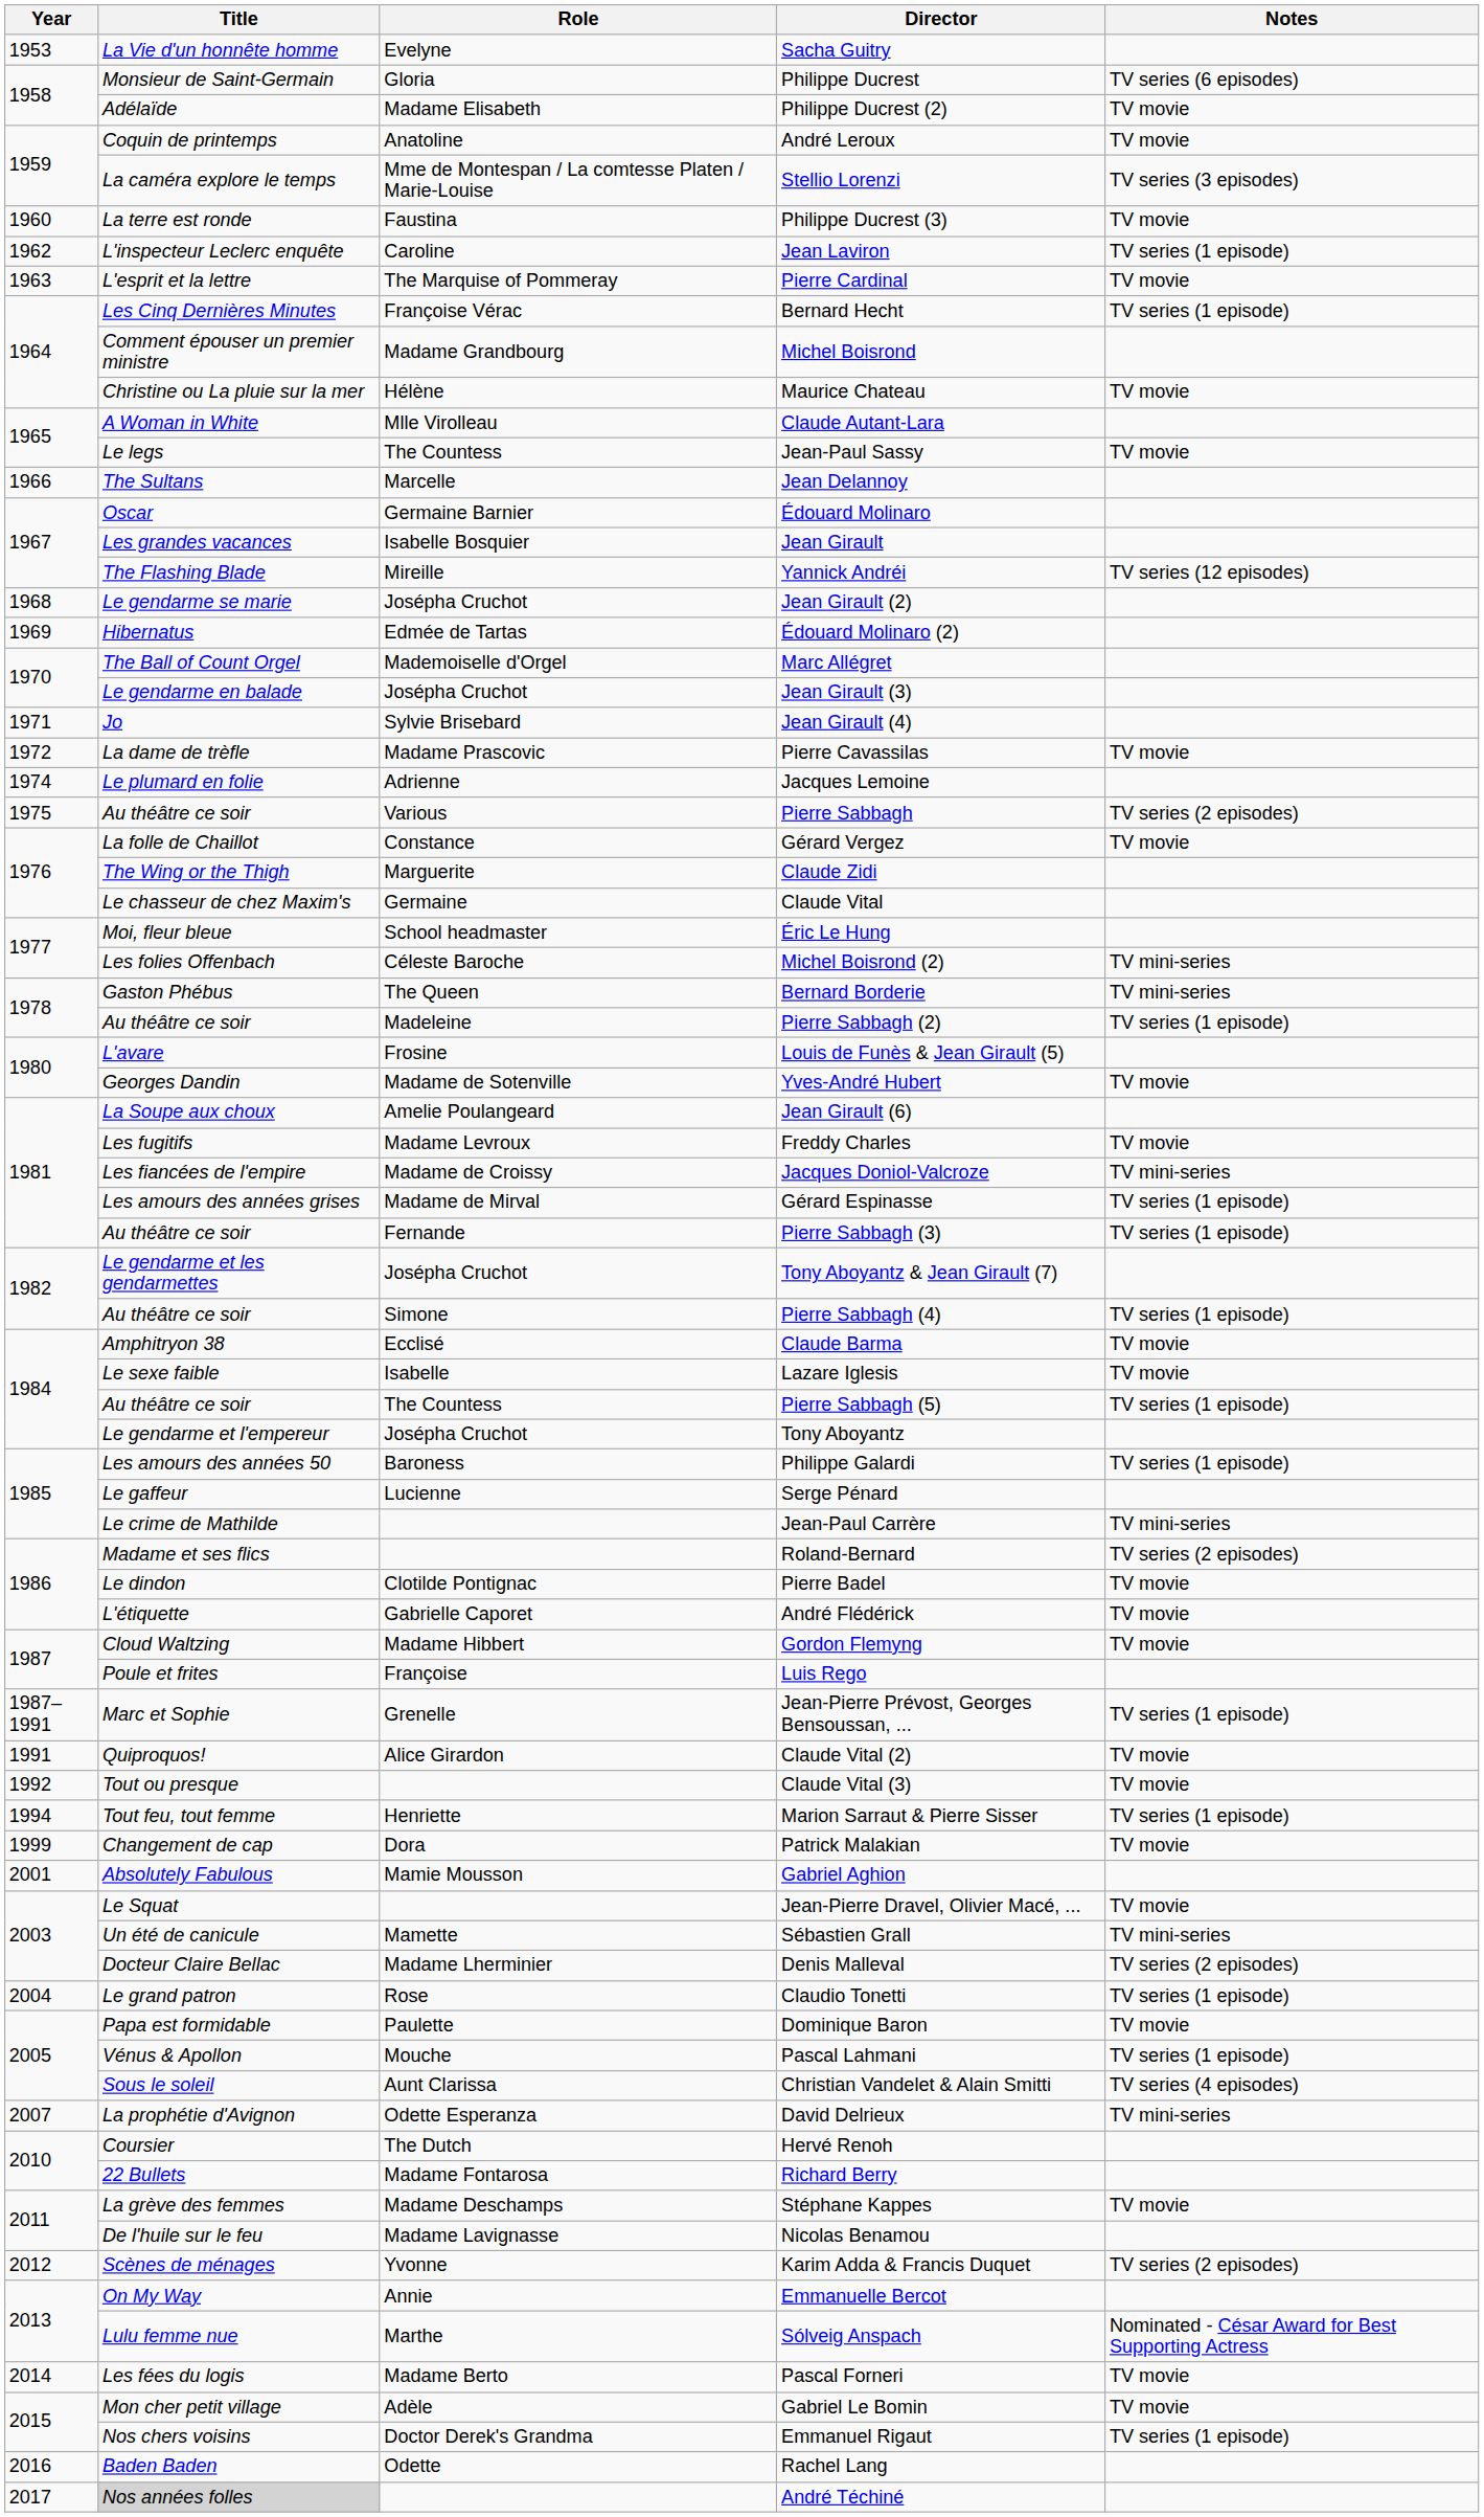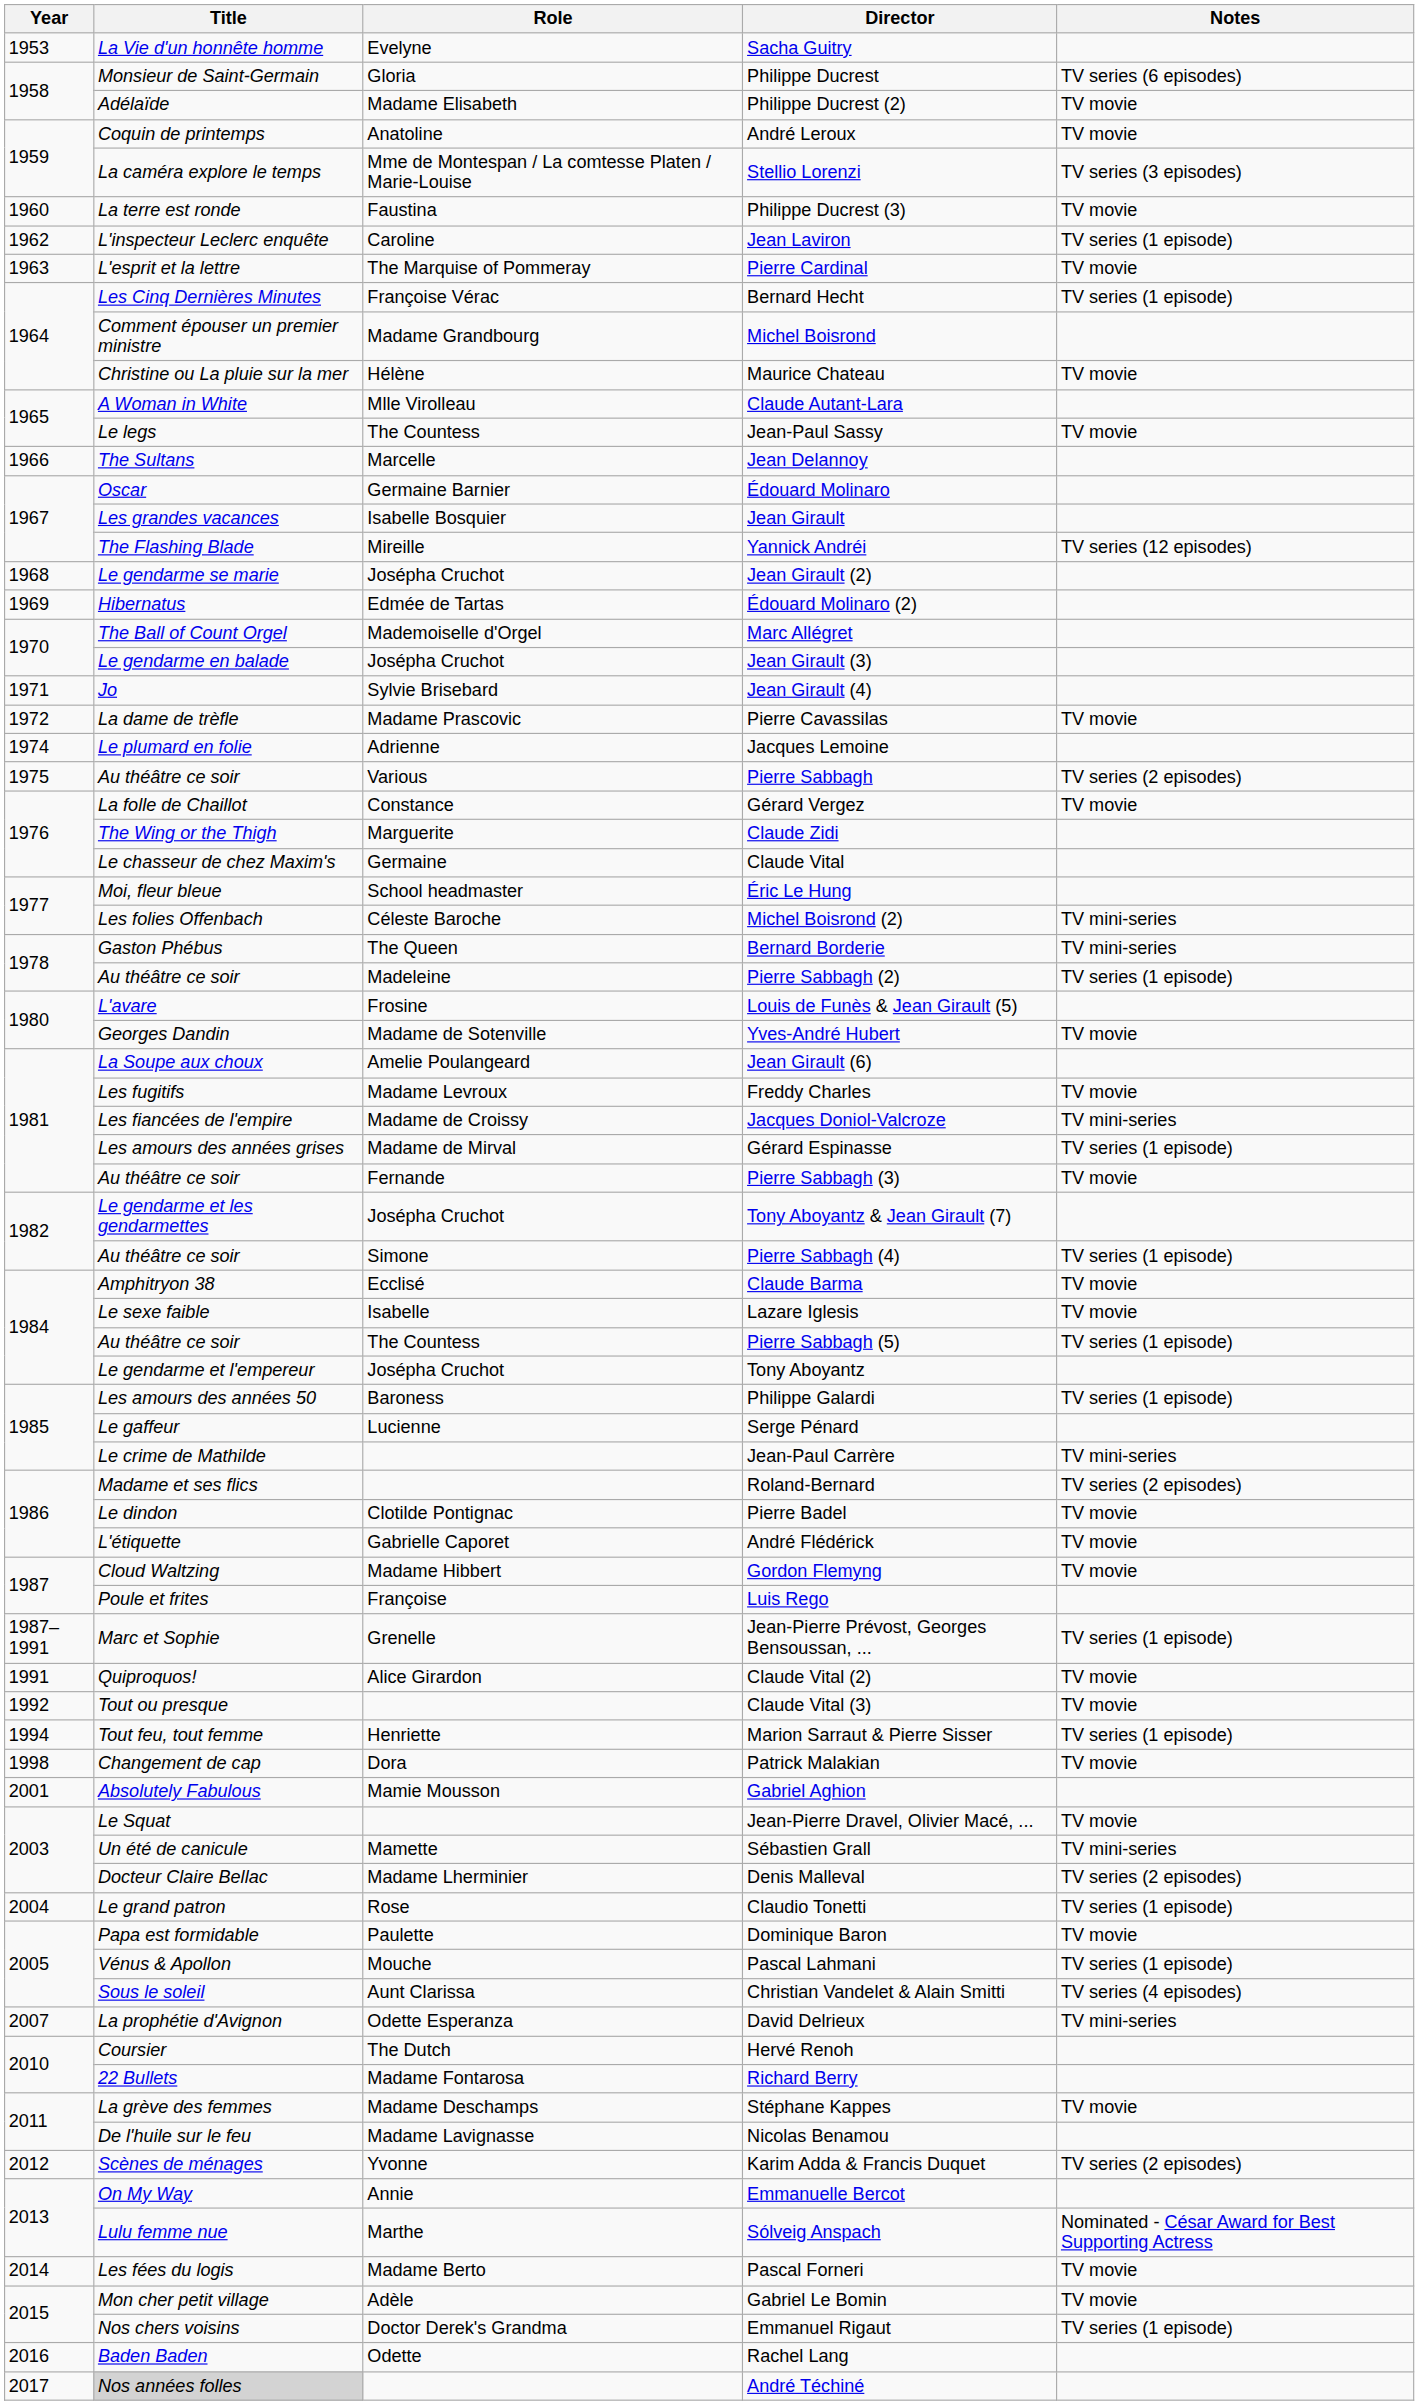Pierre Sabbagh (3) | Notes: TV series (1 episode) -> TV movie
Patrick Malakian | Year: 1999 -> 1998
